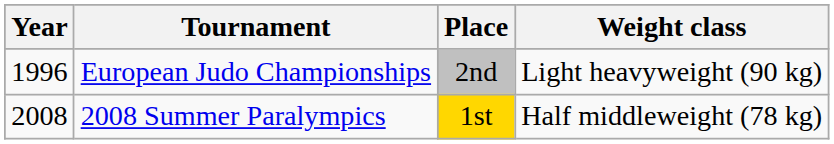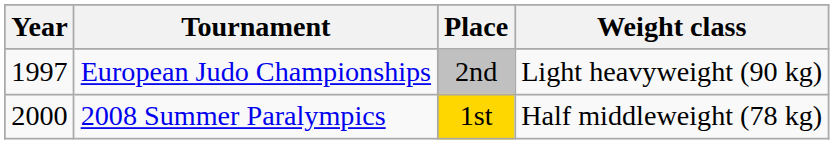European Judo Championships | Year: 1996 -> 1997
2008 Summer Paralympics | Year: 2008 -> 2000
